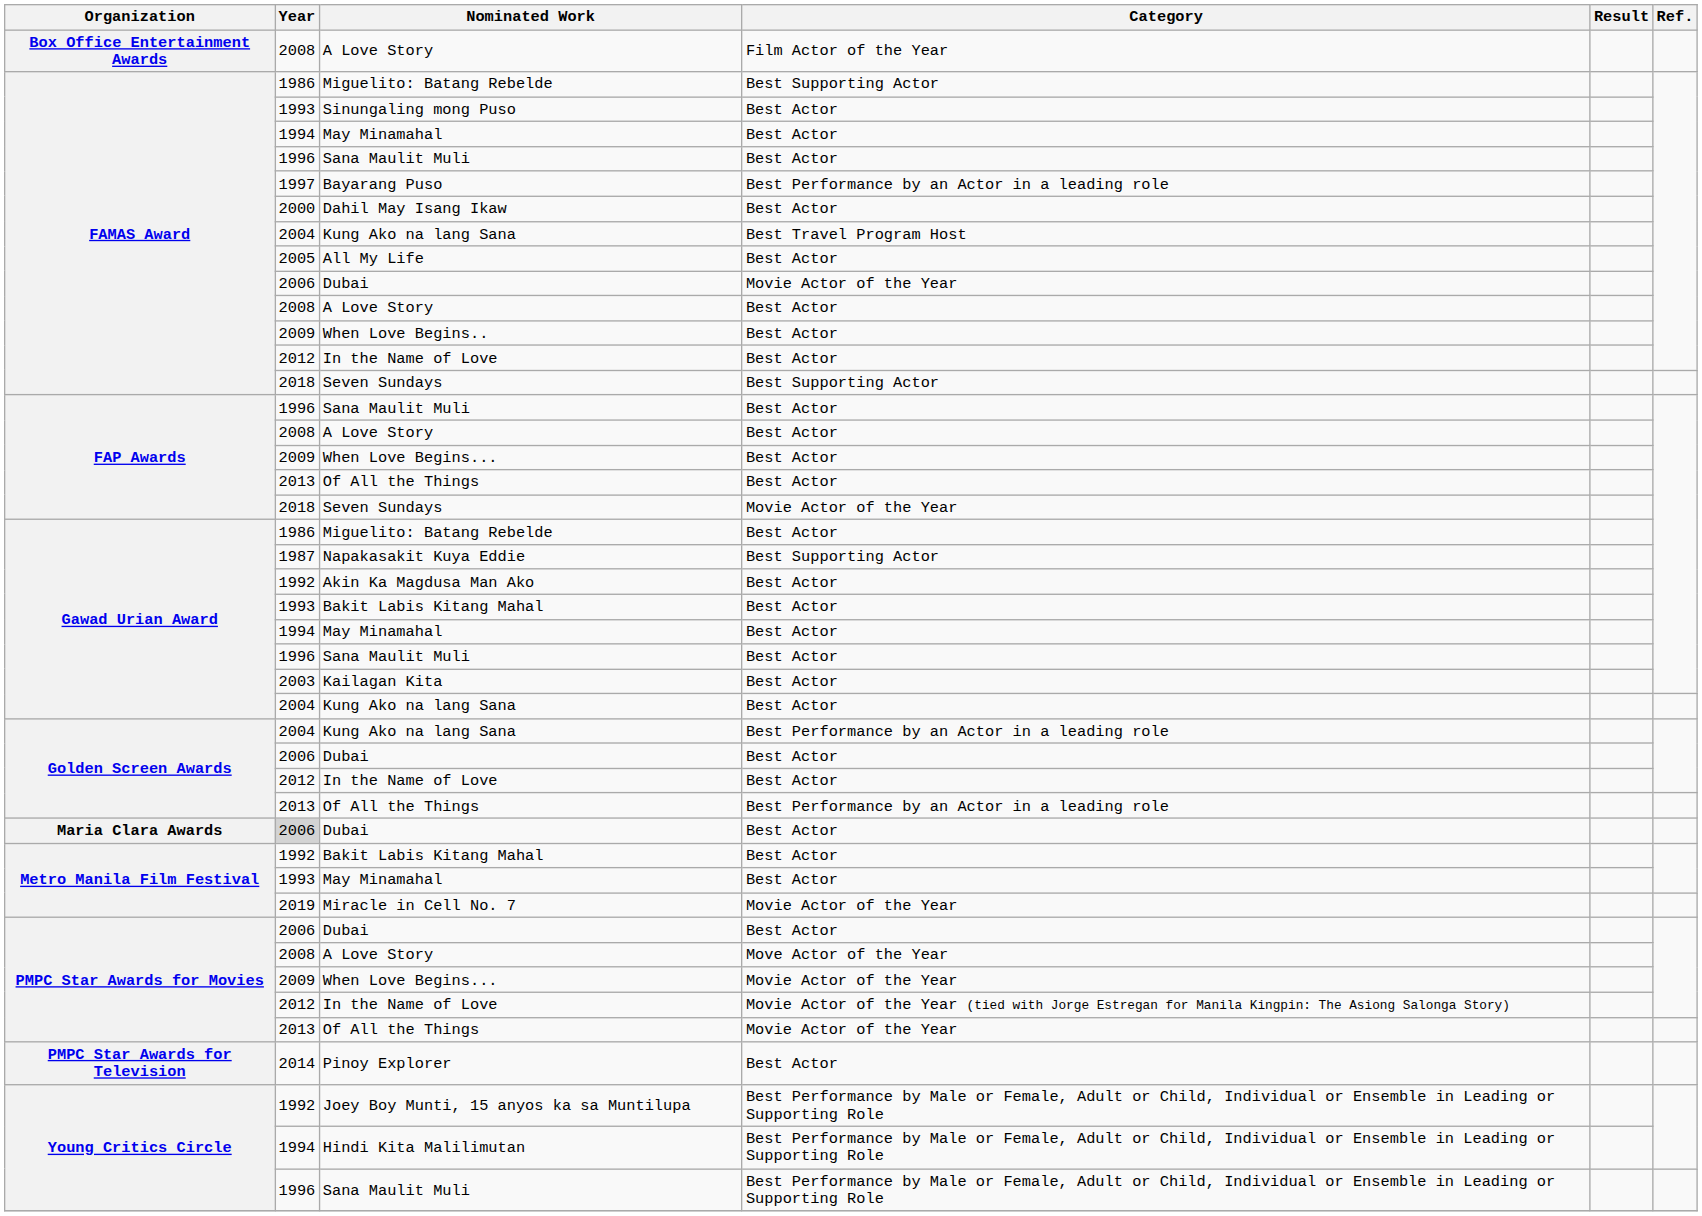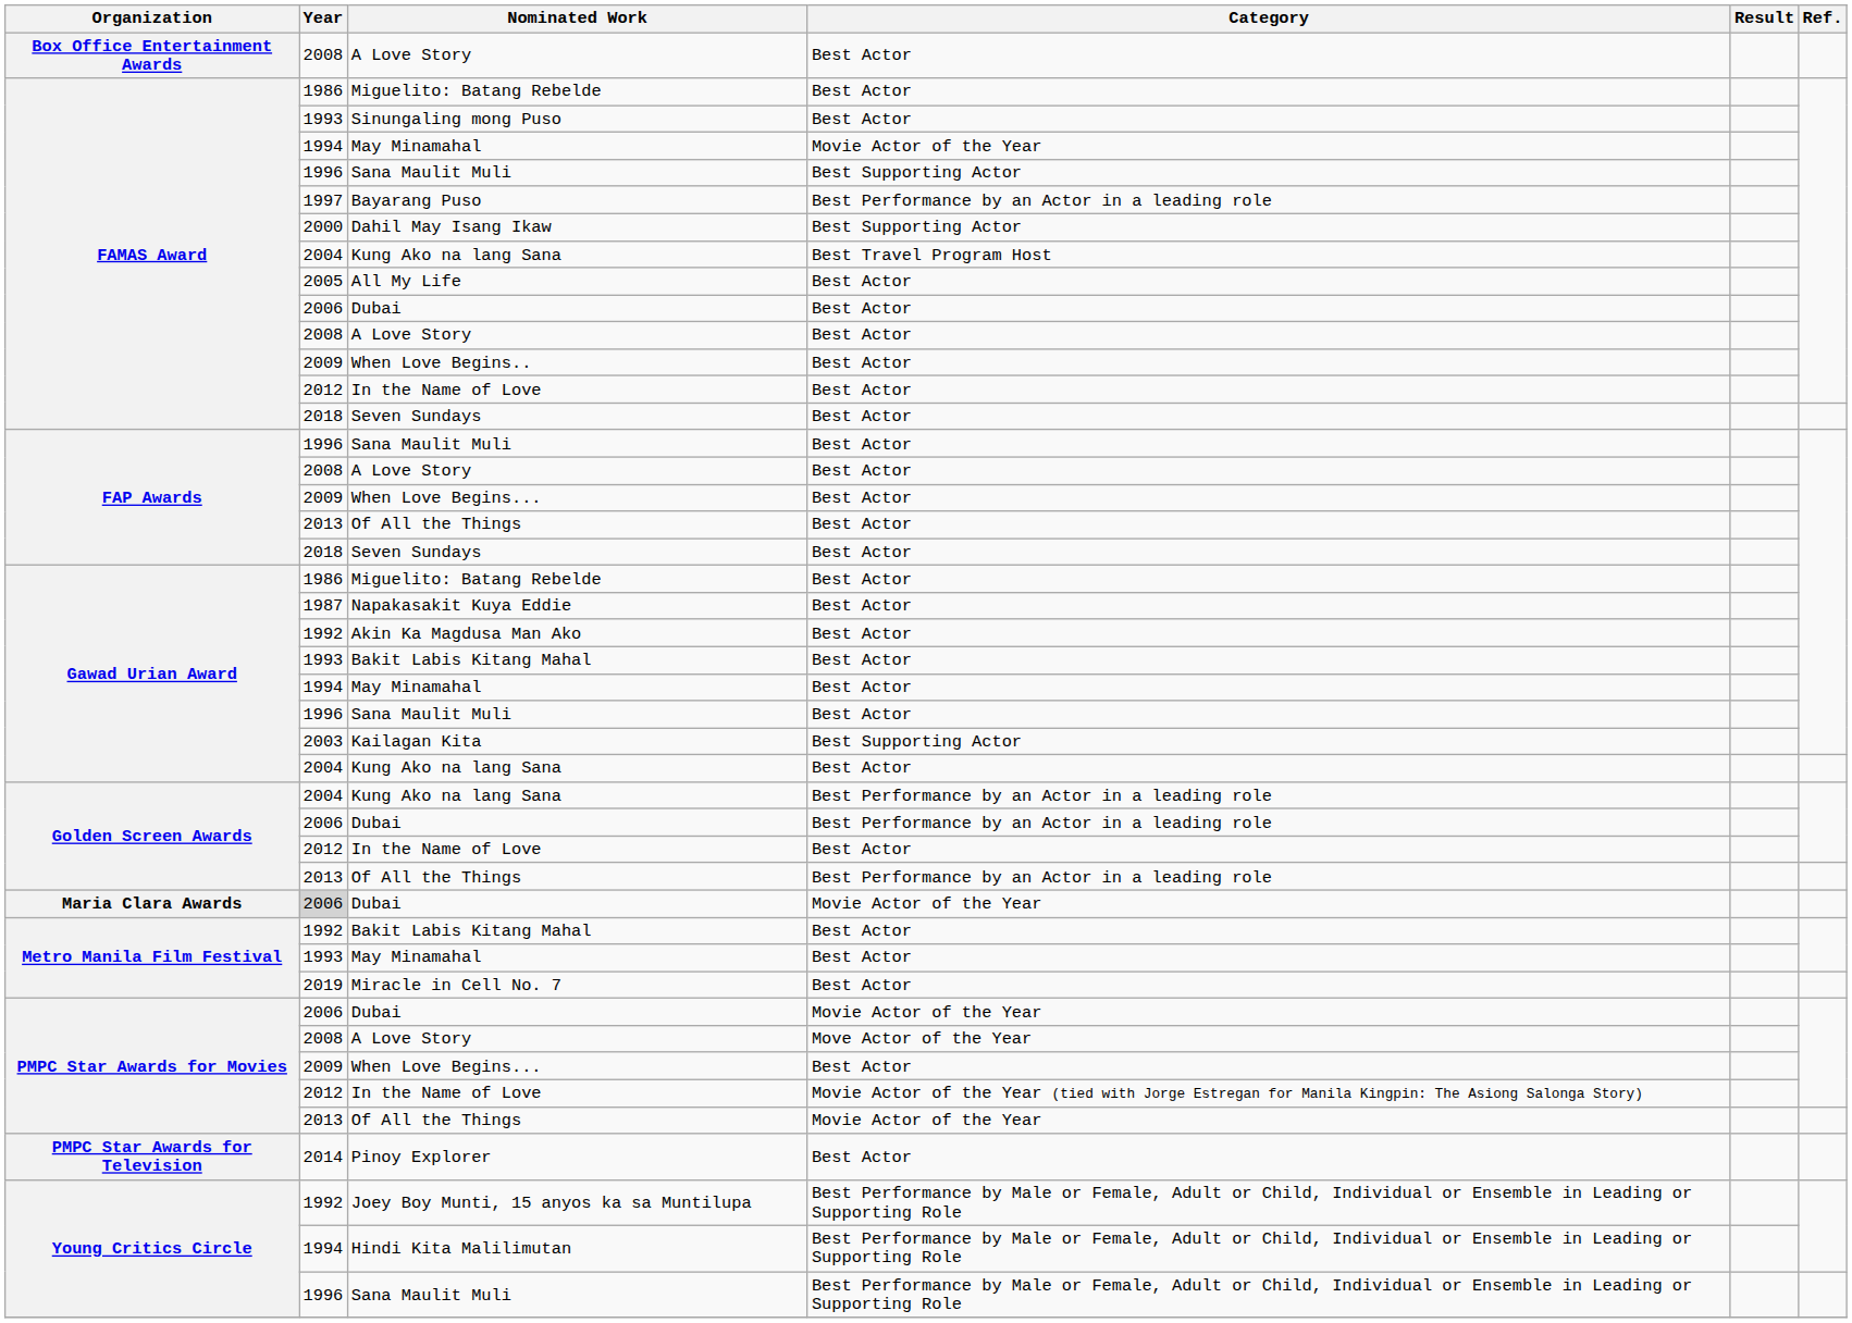Box Office Entertainment Awards / A Love Story | Category: Film Actor of the Year -> Best Actor
FAMAS Award / Miguelito: Batang Rebelde | Category: Best Supporting Actor -> Best Actor
FAMAS Award / May Minamahal | Category: Best Actor -> Movie Actor of the Year
FAMAS Award / Sana Maulit Muli | Category: Best Actor -> Best Supporting Actor
Dahil May Isang Ikaw | Category: Best Actor -> Best Supporting Actor
FAMAS Award / Dubai | Category: Movie Actor of the Year -> Best Actor
FAMAS Award / Seven Sundays | Category: Best Supporting Actor -> Best Actor
FAP Awards / Seven Sundays | Category: Movie Actor of the Year -> Best Actor
Napakasakit Kuya Eddie | Category: Best Supporting Actor -> Best Actor
Kailagan Kita | Category: Best Actor -> Best Supporting Actor
Golden Screen Awards / Dubai | Category: Best Actor -> Best Performance by an Actor in a leading role
Maria Clara Awards / Dubai | Category: Best Actor -> Movie Actor of the Year
Miracle in Cell No. 7 | Category: Movie Actor of the Year -> Best Actor
PMPC Star Awards for Movies / Dubai | Category: Best Actor -> Movie Actor of the Year
PMPC Star Awards for Movies / When Love Begins... | Category: Movie Actor of the Year -> Best Actor
